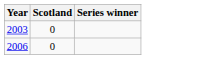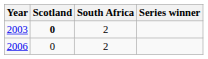+ column: South Africa | 2 | 2
2003 | Scotland: normal -> bold
